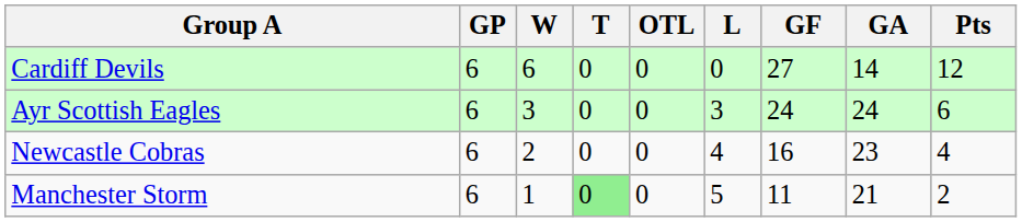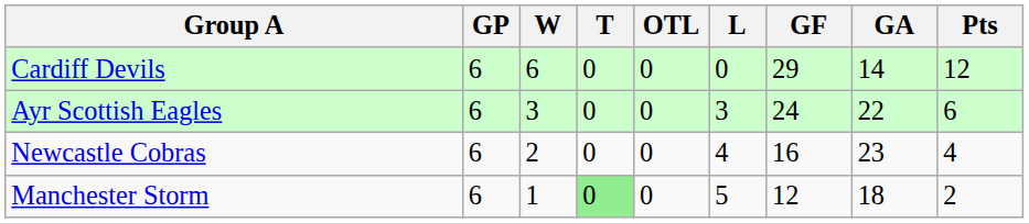Cardiff Devils | GF: 27 -> 29
Ayr Scottish Eagles | GA: 24 -> 22
Manchester Storm | GF: 11 -> 12
Manchester Storm | GA: 21 -> 18
